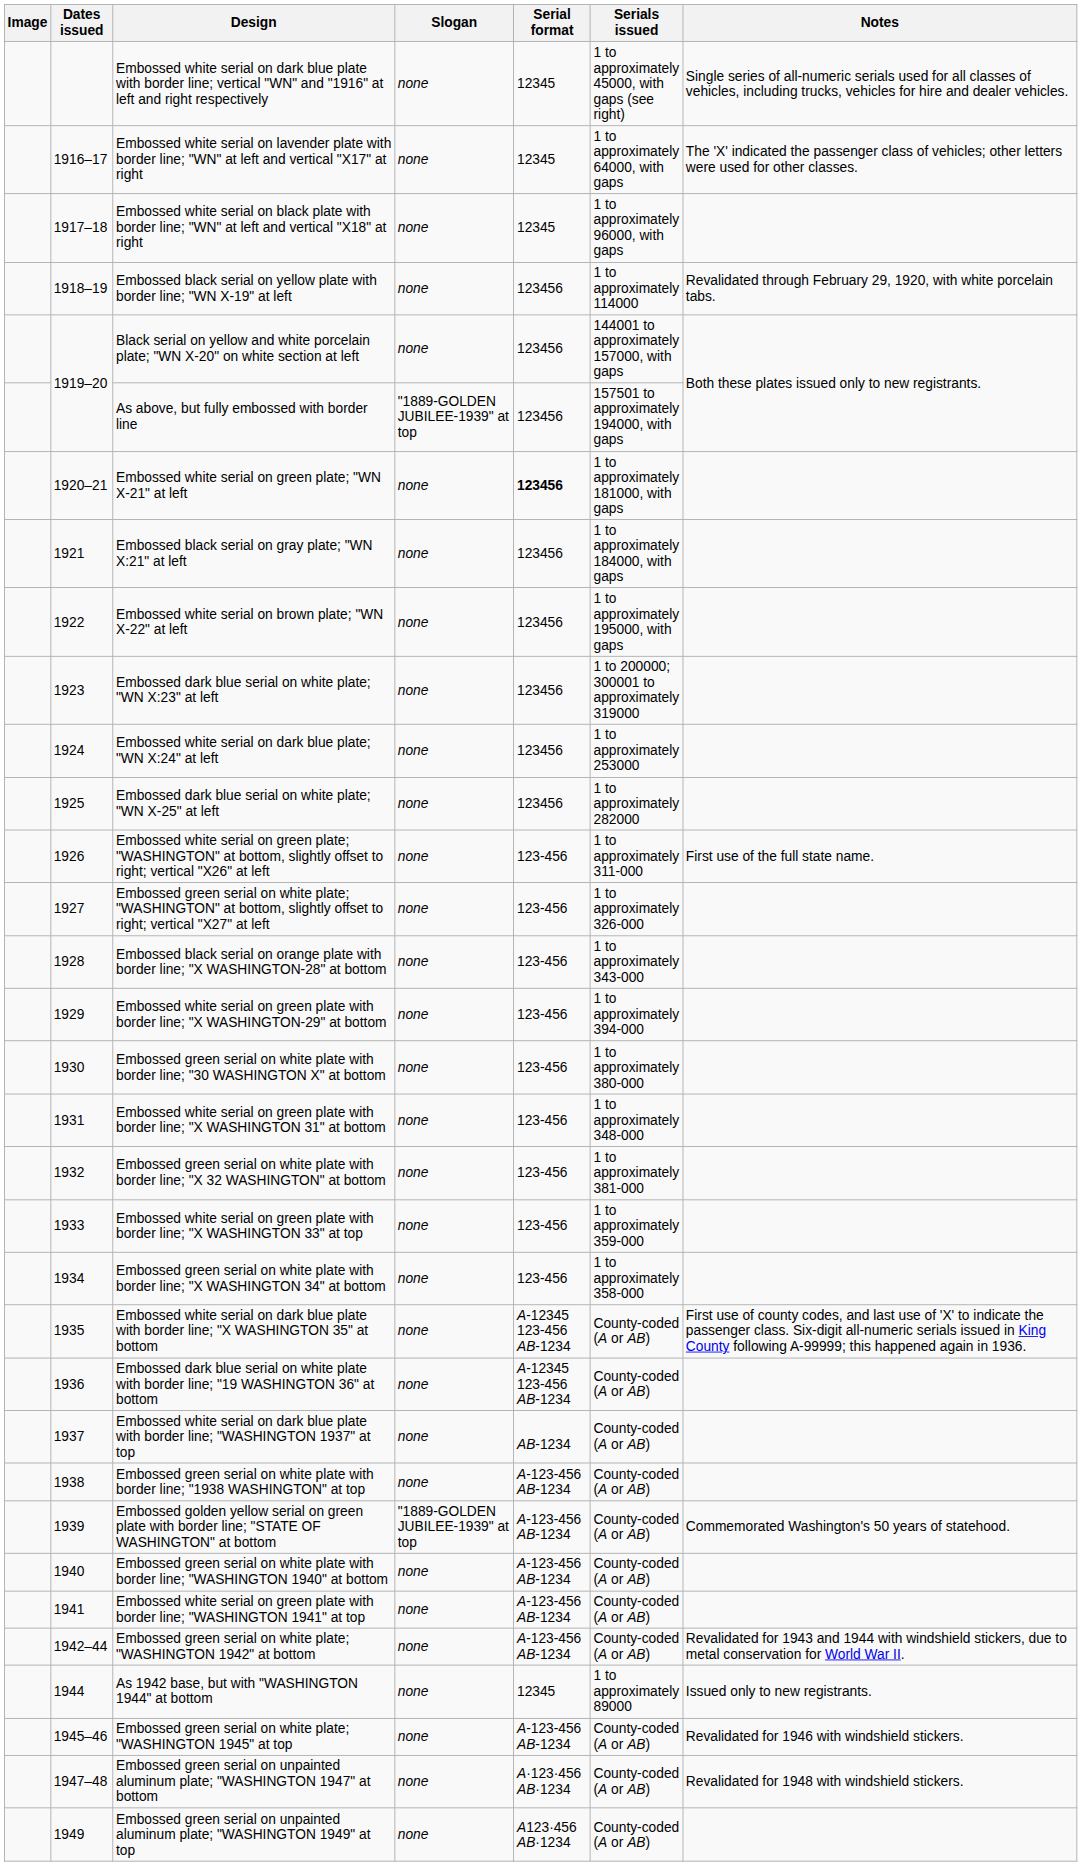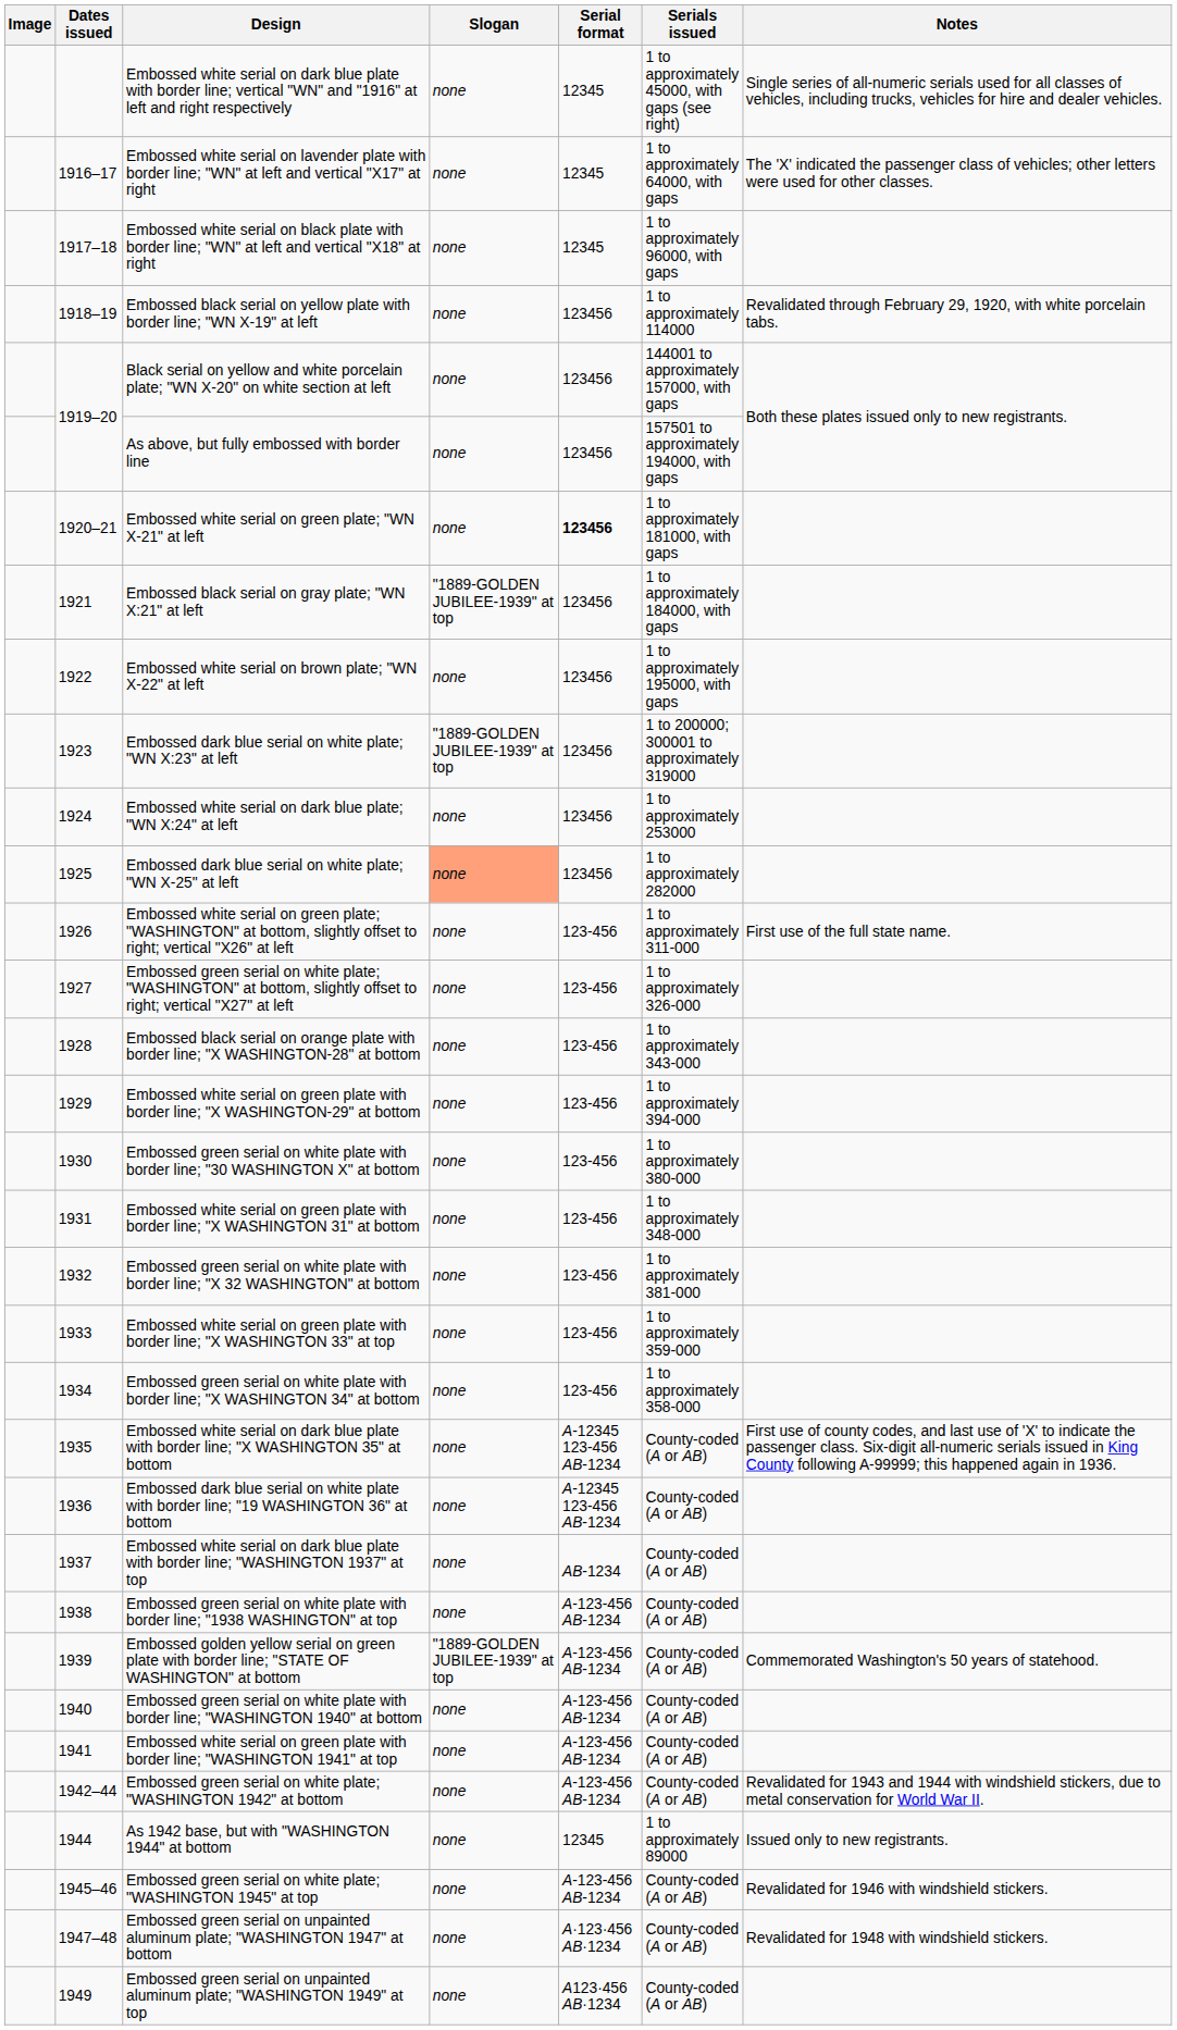As above, but fully embossed with border line | Slogan: "1889-GOLDEN JUBILEE-1939" at top -> none
Embossed black serial on gray plate; "WN X:21" at left | Slogan: none -> "1889-GOLDEN JUBILEE-1939" at top
Embossed dark blue serial on white plate; "WN X:23" at left | Slogan: none -> "1889-GOLDEN JUBILEE-1939" at top
Embossed dark blue serial on white plate; "WN X-25" at left | Slogan: no background -> lightsalmon background
